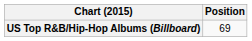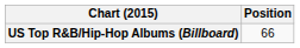US Top R&B/Hip-Hop Albums (Billboard) | Position: 69 -> 66
